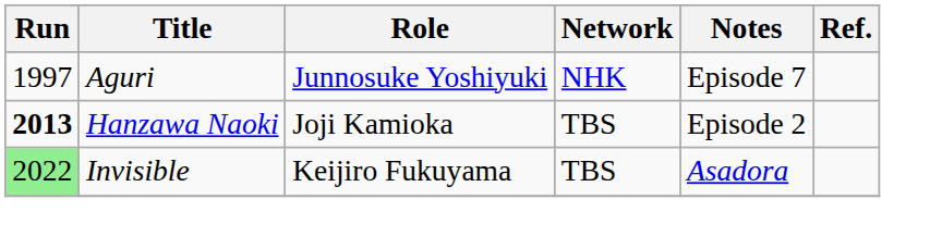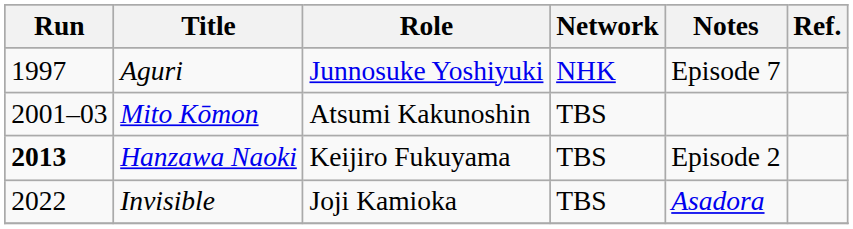+ row: 2001–03 | Mito Kōmon | Atsumi Kakunoshin | TBS
Hanzawa Naoki | Role: Joji Kamioka -> Keijiro Fukuyama
Invisible | Run: lightgreen background -> no background
Invisible | Role: Keijiro Fukuyama -> Joji Kamioka
